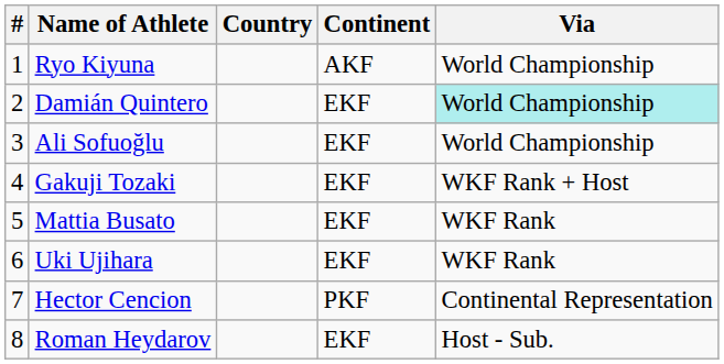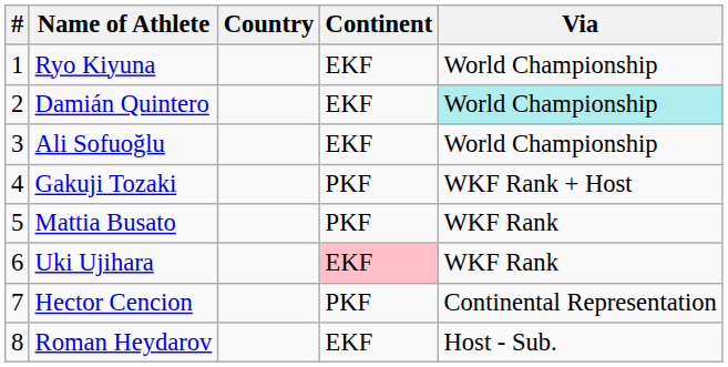Ryo Kiyuna | Continent: AKF -> EKF
Gakuji Tozaki | Continent: EKF -> PKF
Mattia Busato | Continent: EKF -> PKF
Uki Ujihara | Continent: no background -> pink background
